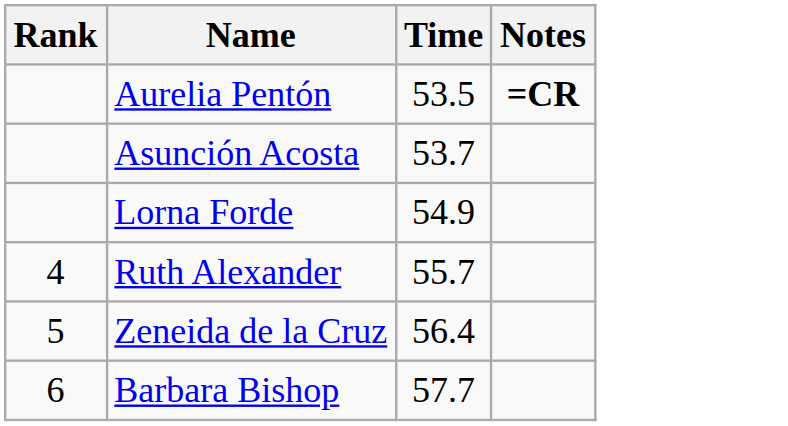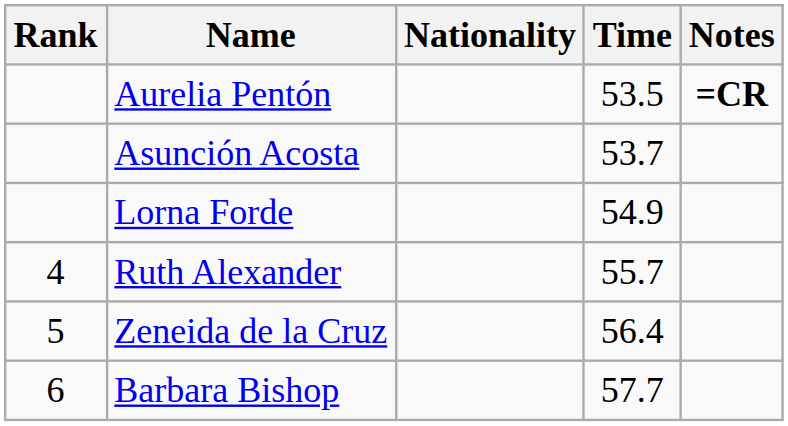+ column: Nationality
